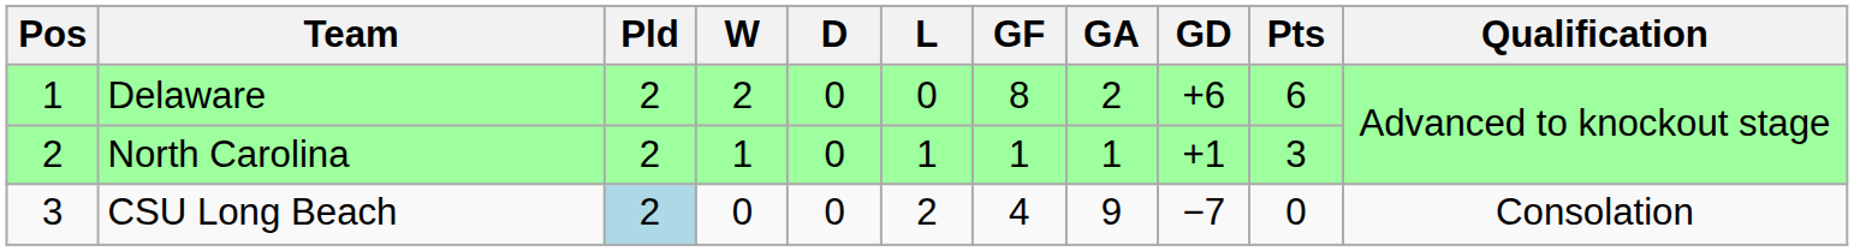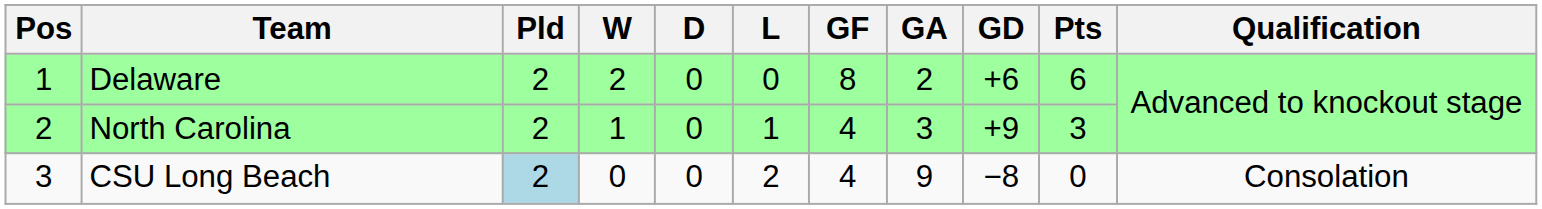North Carolina | GF: 1 -> 4
North Carolina | GA: 1 -> 3
North Carolina | GD: +1 -> +9
CSU Long Beach | GD: −7 -> −8
